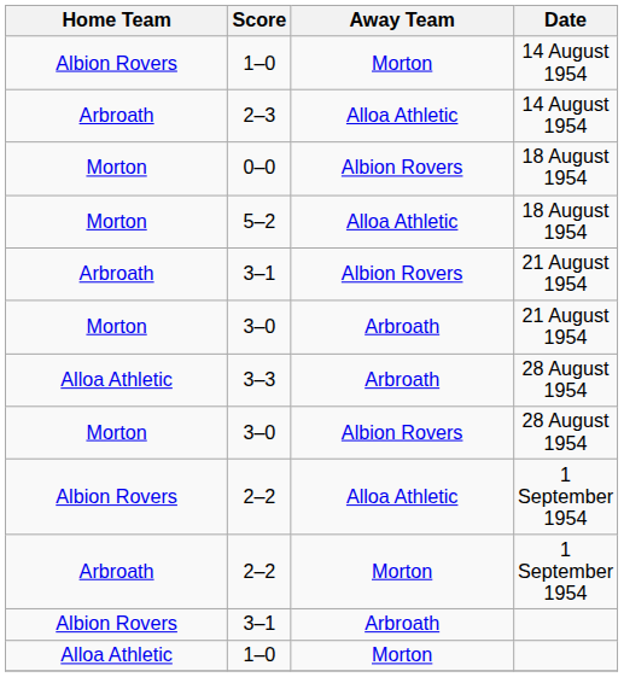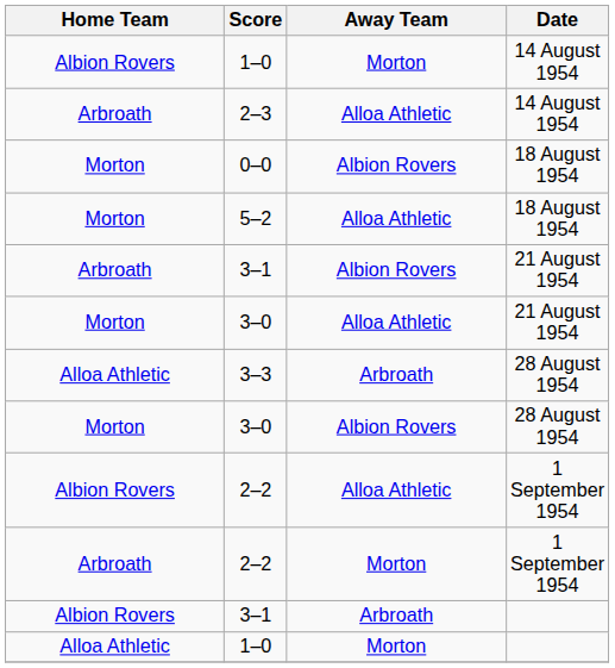3–0 / 21 August 1954 | Away Team: Arbroath -> Alloa Athletic
